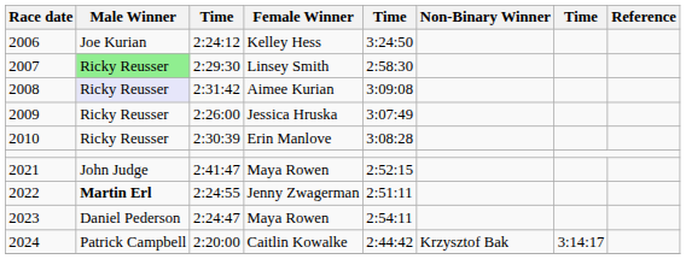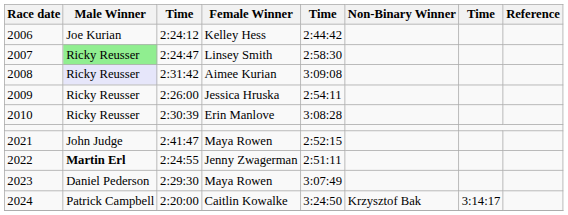Kelley Hess | column 5: 3:24:50 -> 2:44:42
Linsey Smith | column 3: 2:29:30 -> 2:24:47
Jessica Hruska | column 5: 3:07:49 -> 2:54:11
2023 / Maya Rowen | column 3: 2:24:47 -> 2:29:30
2023 / Maya Rowen | column 5: 2:54:11 -> 3:07:49
Caitlin Kowalke | column 5: 2:44:42 -> 3:24:50
